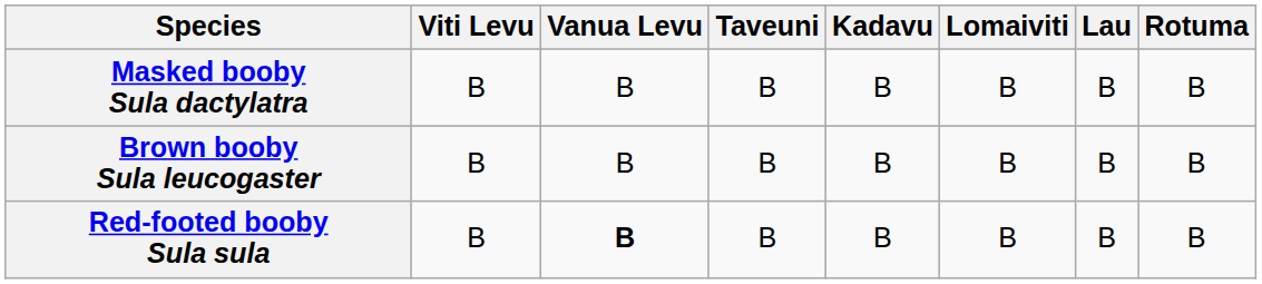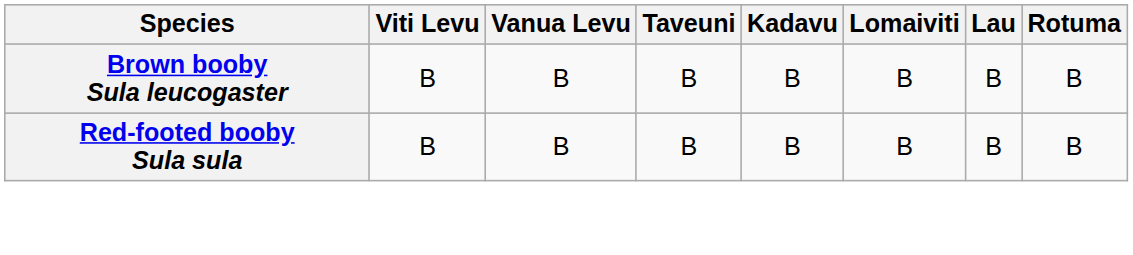- row: Masked booby Sula dactylatra | B | B | B | B | B | B | B
Red-footed booby Sula sula | Vanua Levu: bold -> normal
